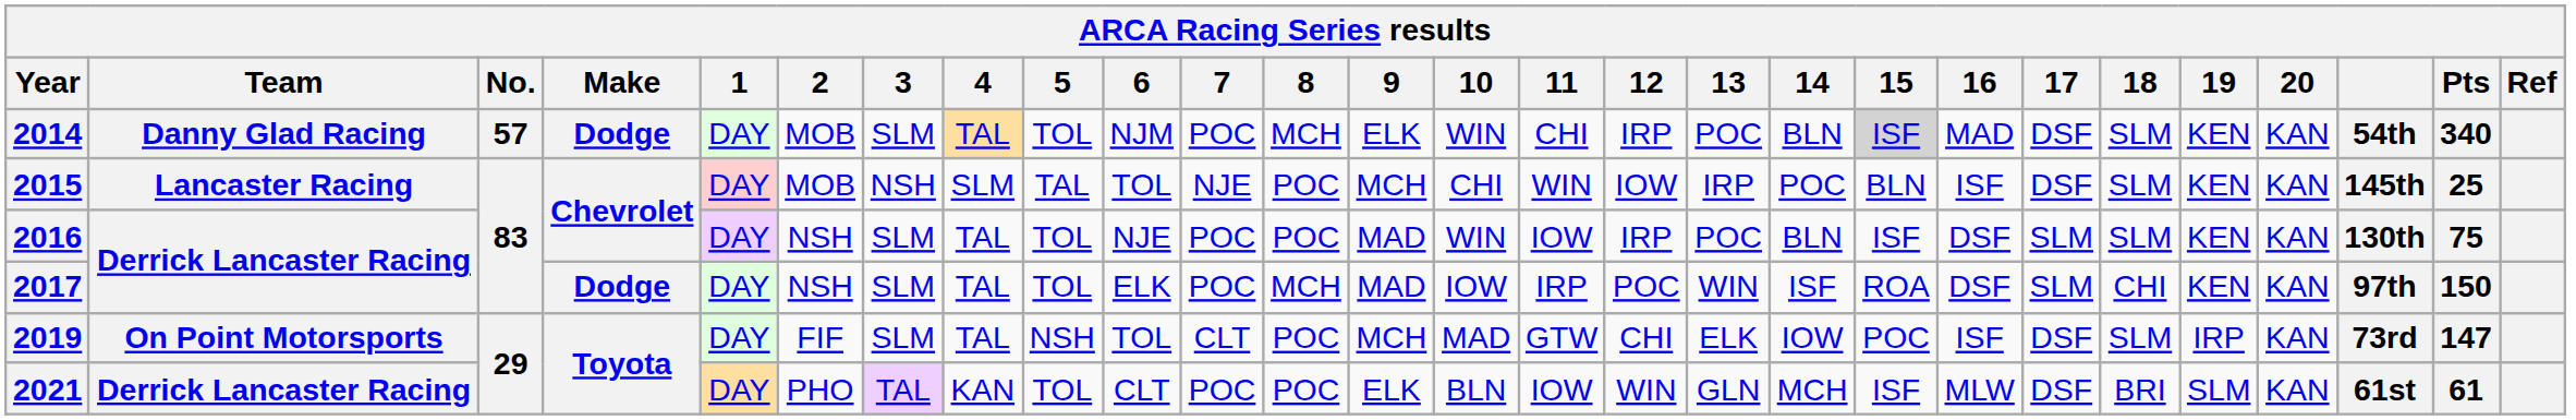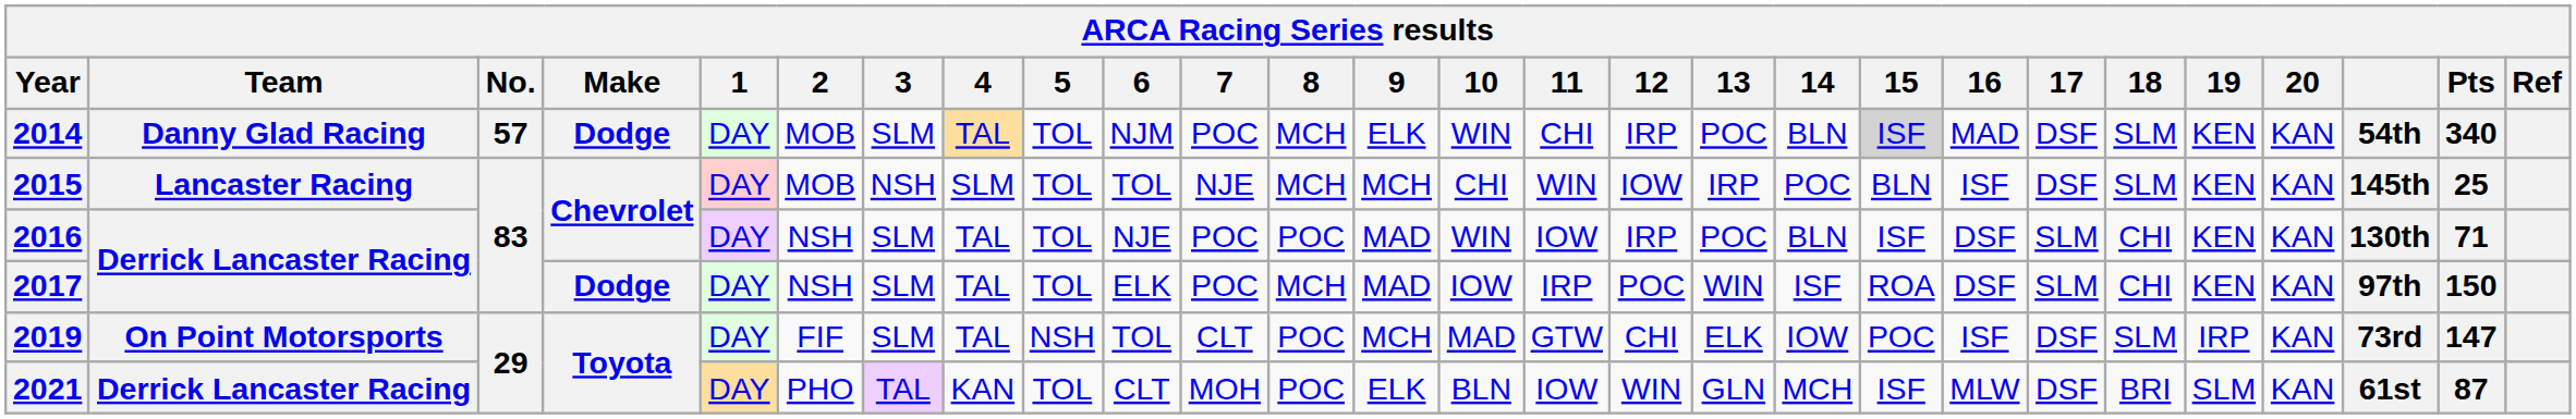2015 | 5: TAL -> TOL
2015 | 8: POC -> MCH
2016 | 18: SLM -> CHI
2016 | Pts: 75 -> 71
2021 | 7: POC -> MOH
2021 | Pts: 61 -> 87
